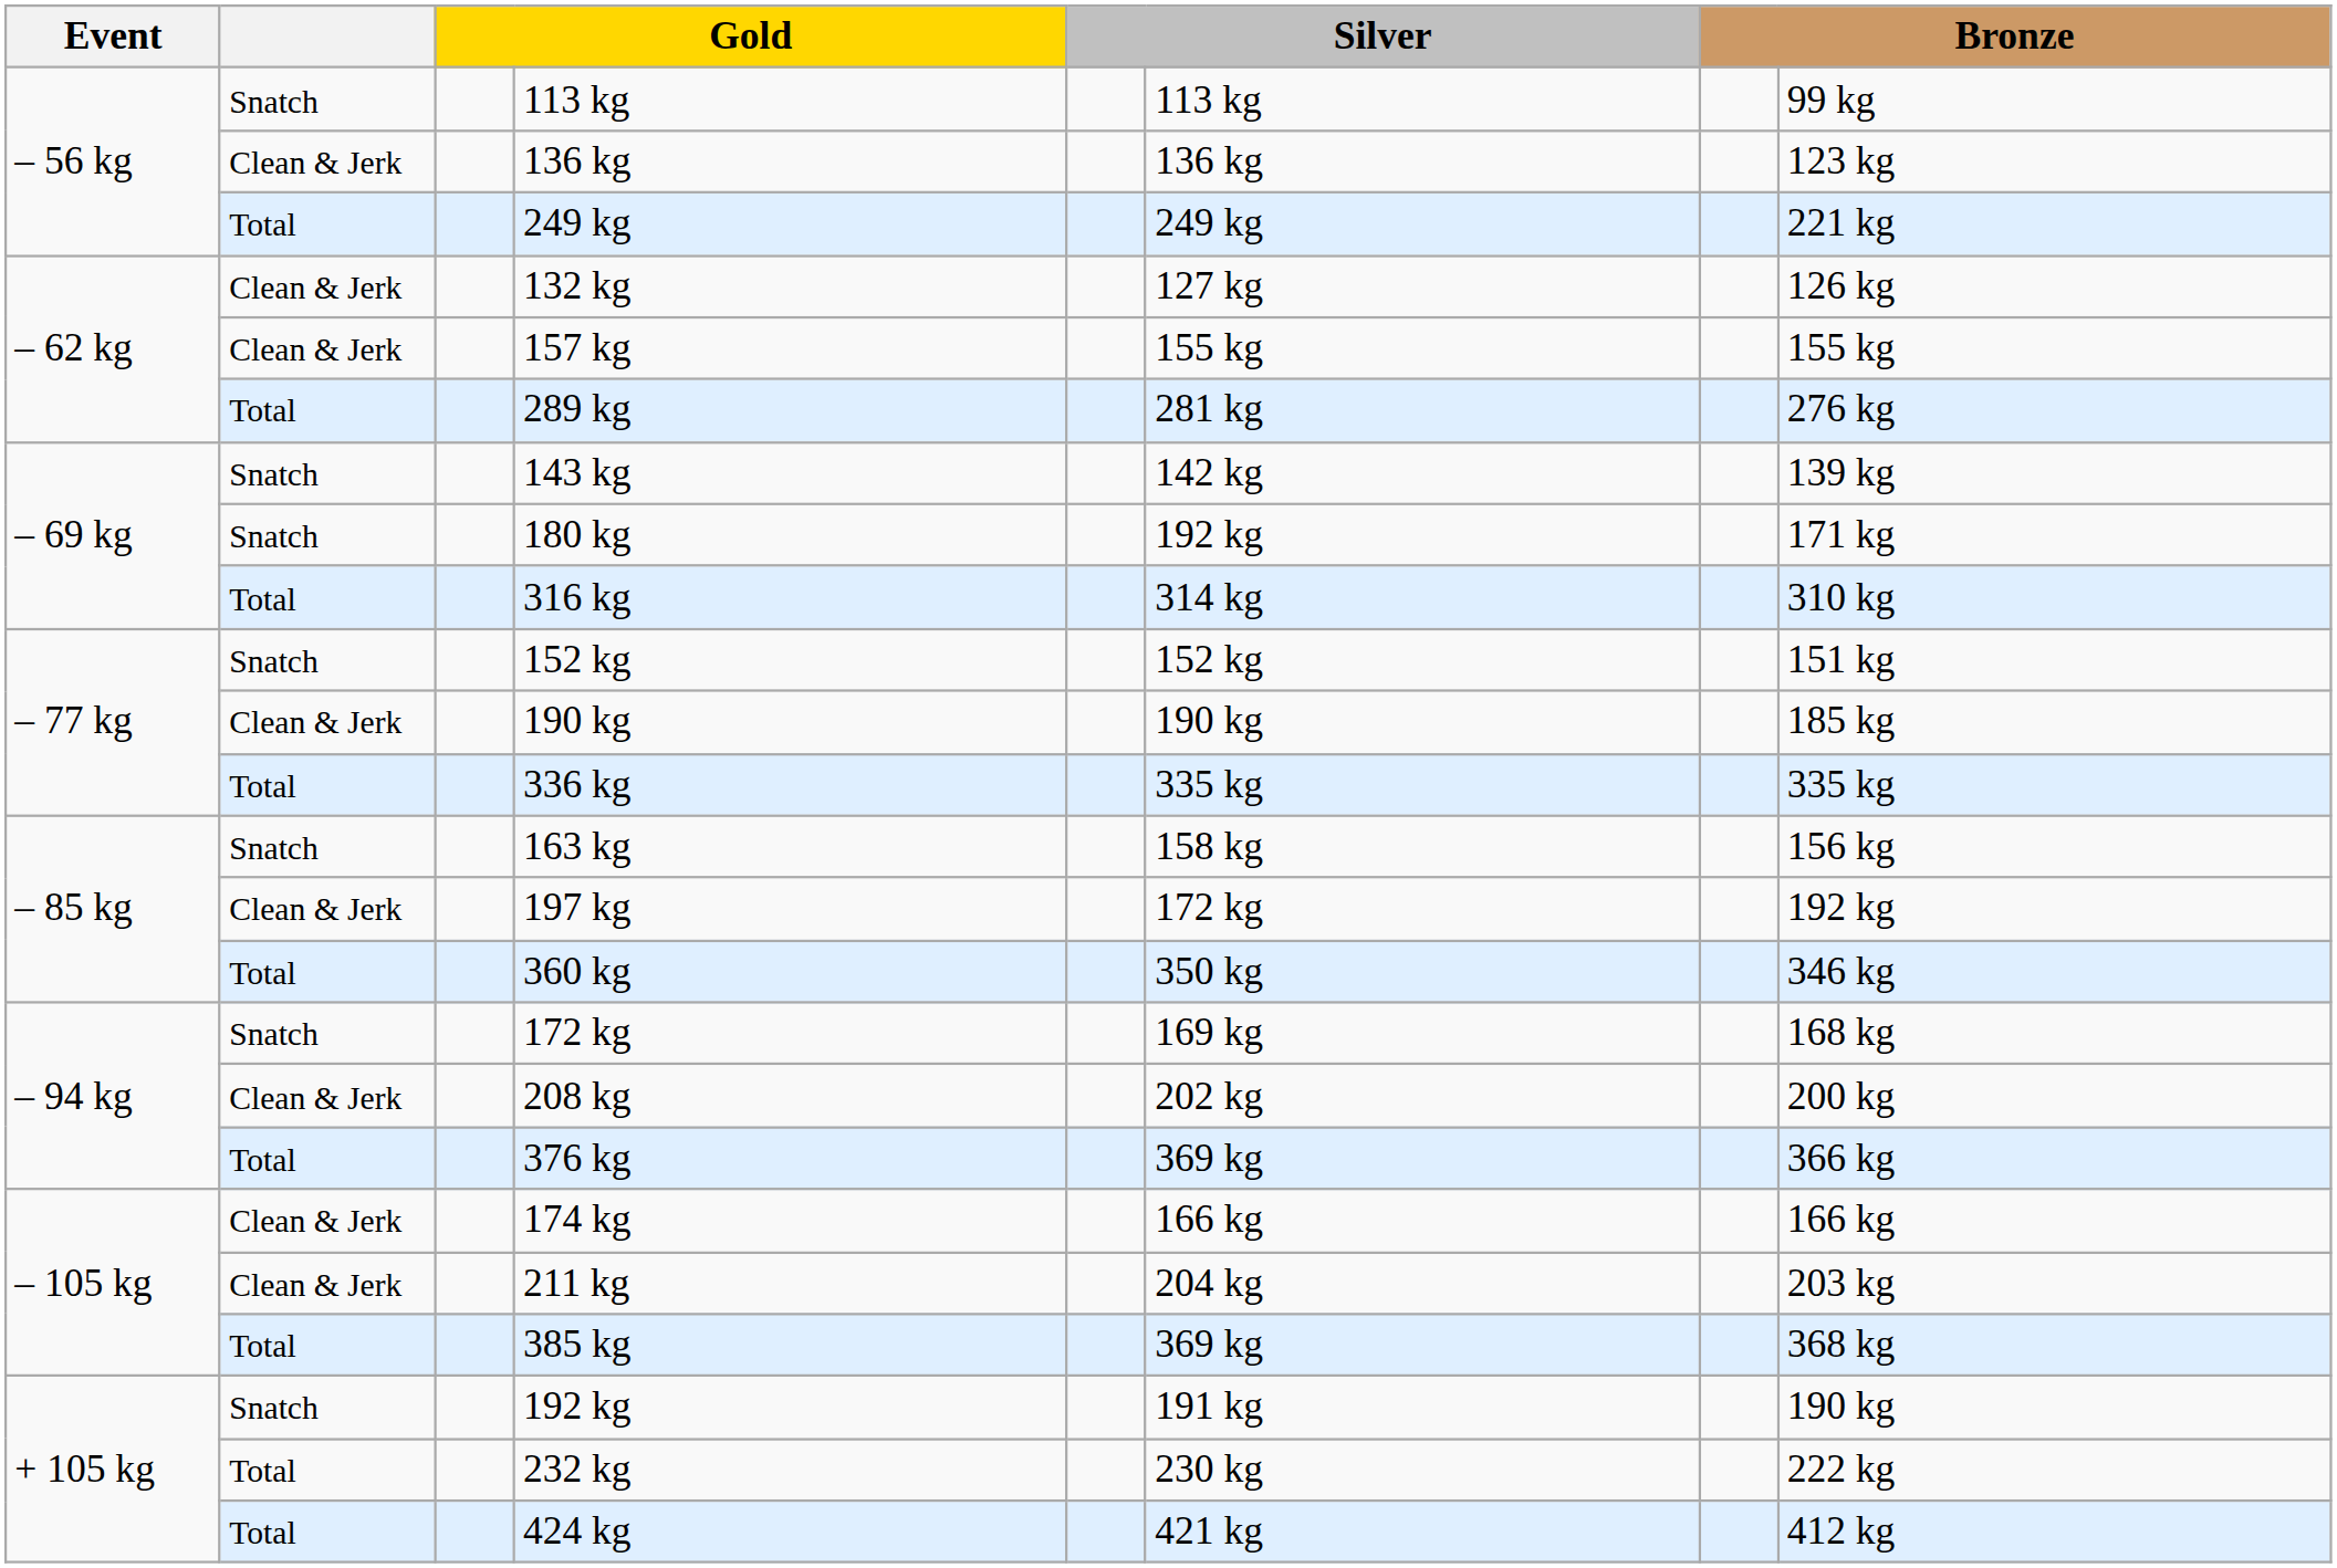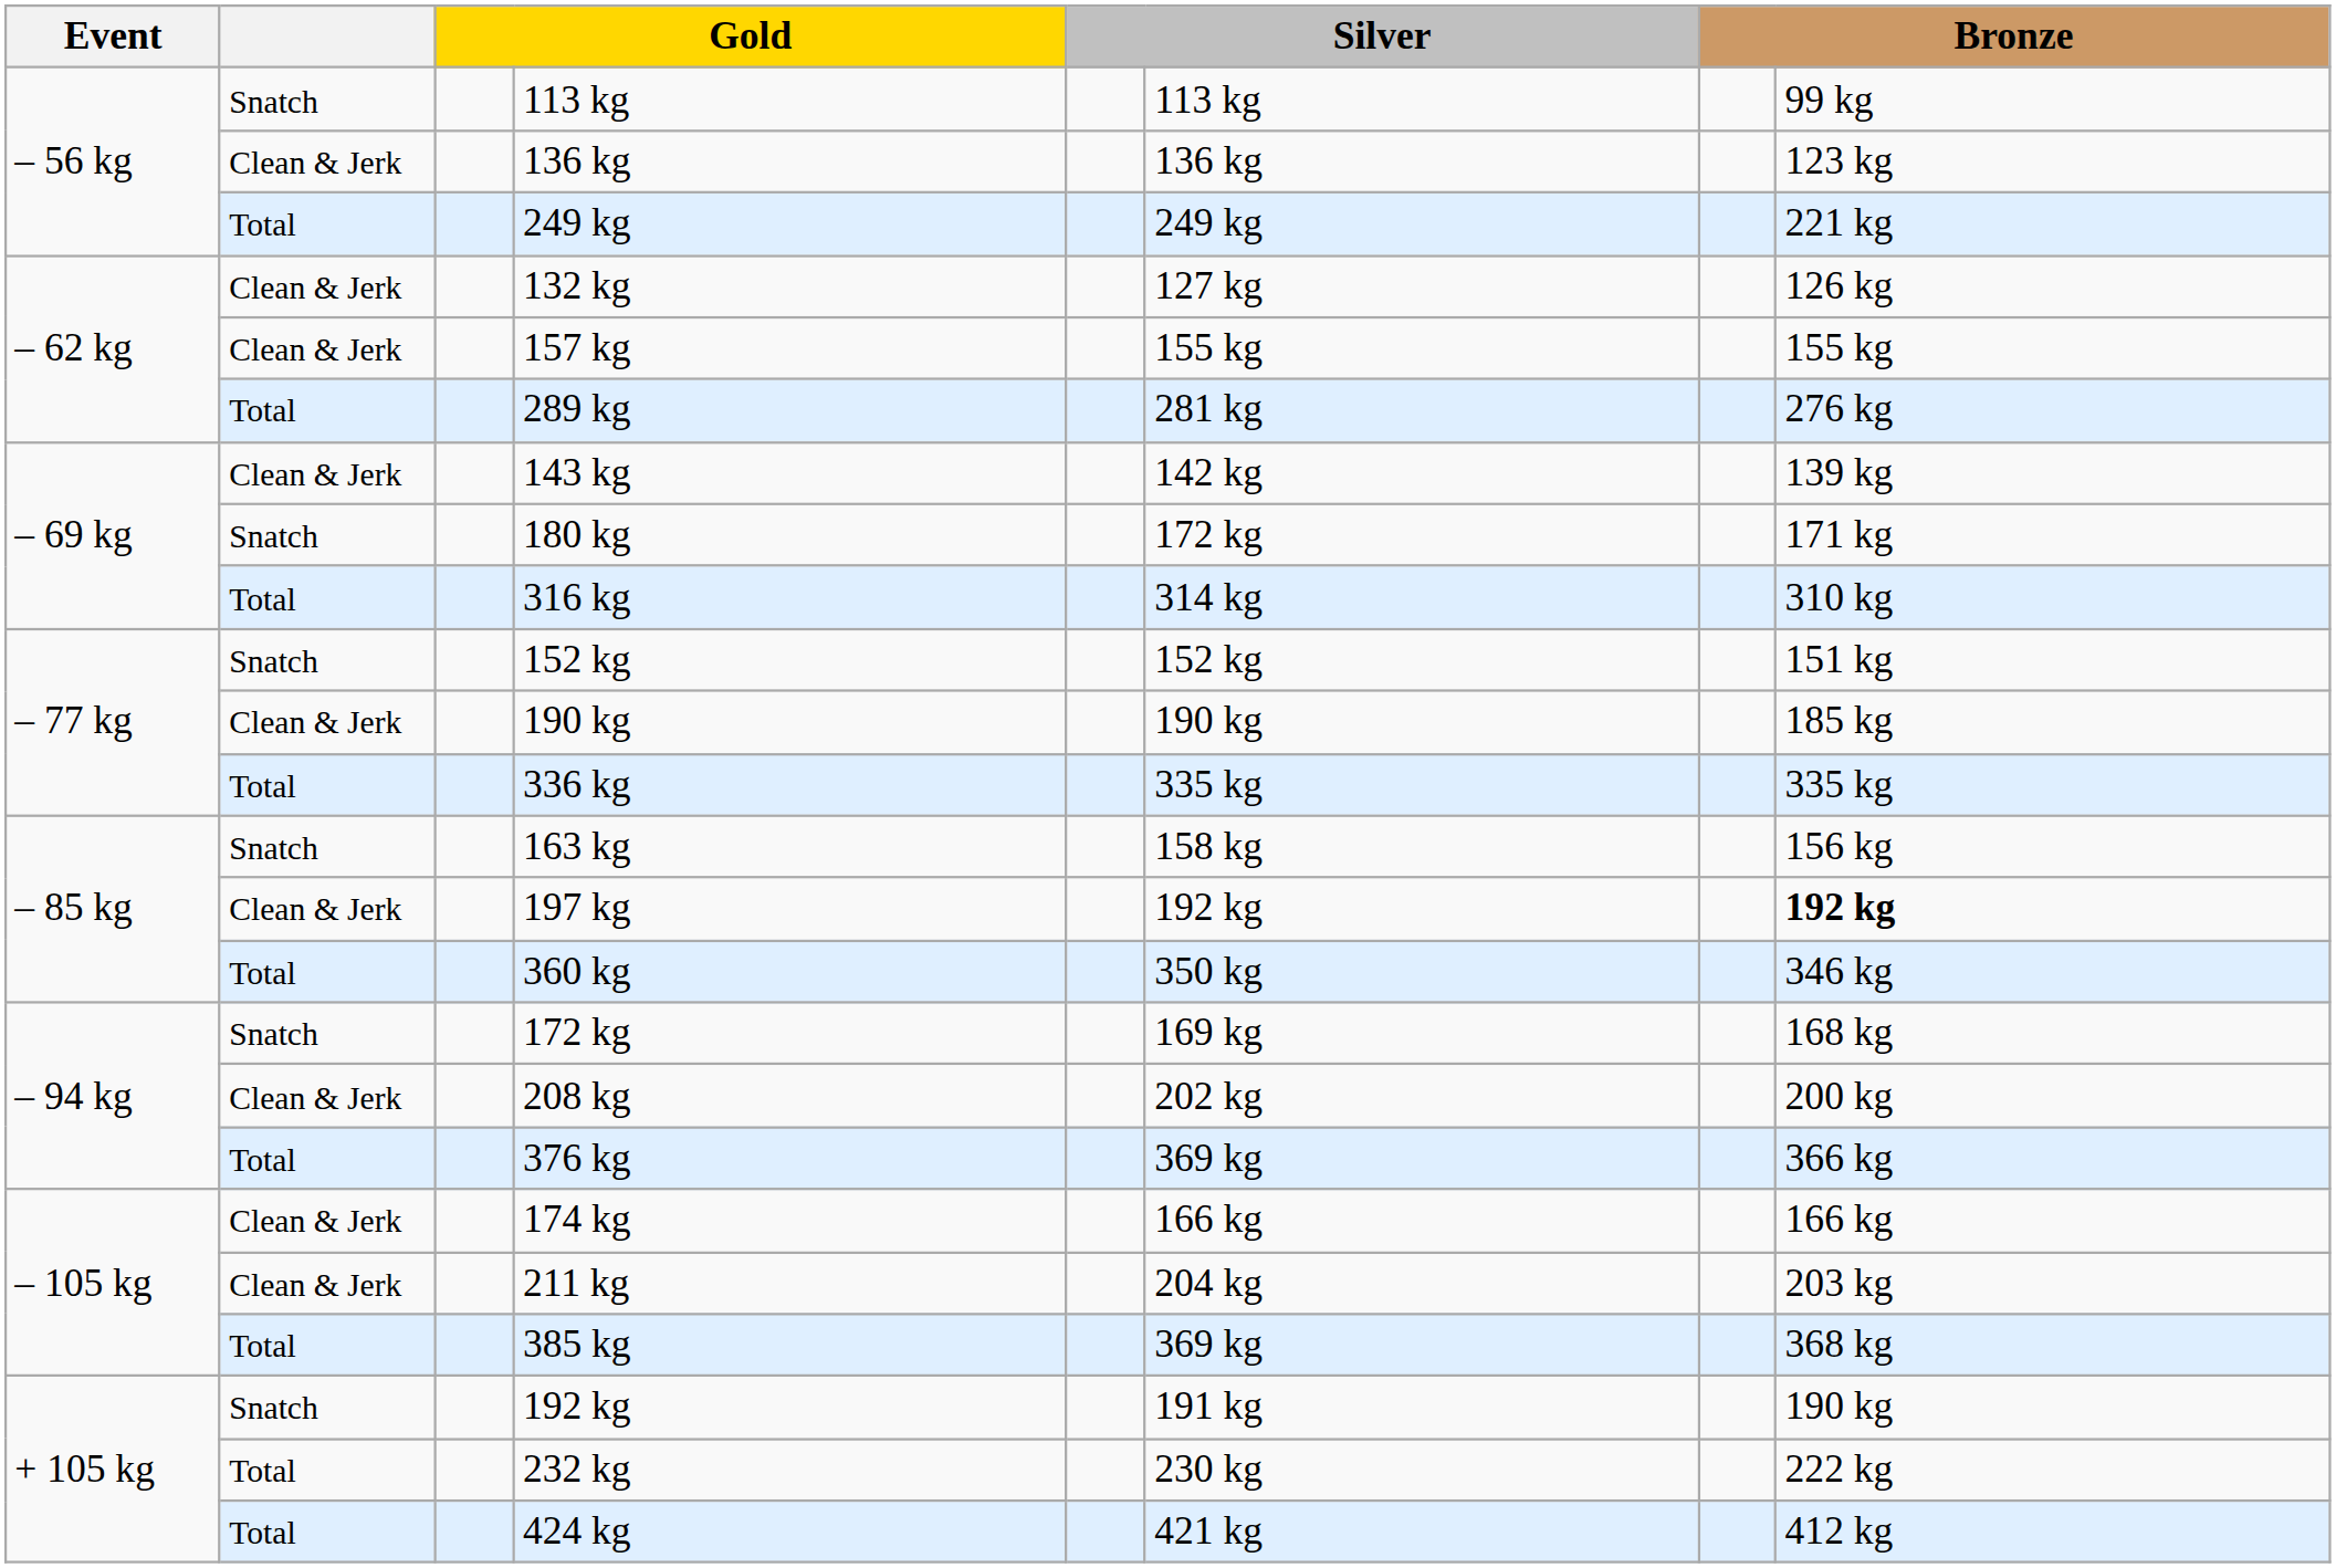143 kg | column 2: Snatch -> Clean & Jerk
180 kg | column 6: 192 kg -> 172 kg
197 kg | column 6: 172 kg -> 192 kg
197 kg | column 8: normal -> bold
